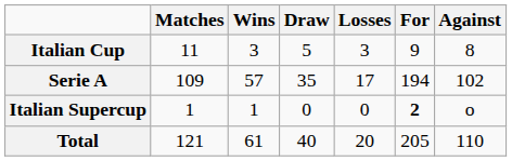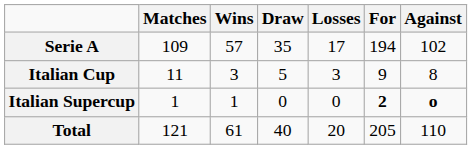rows swapped: Serie A <-> Italian Cup
Italian Supercup | Against: normal -> bold
